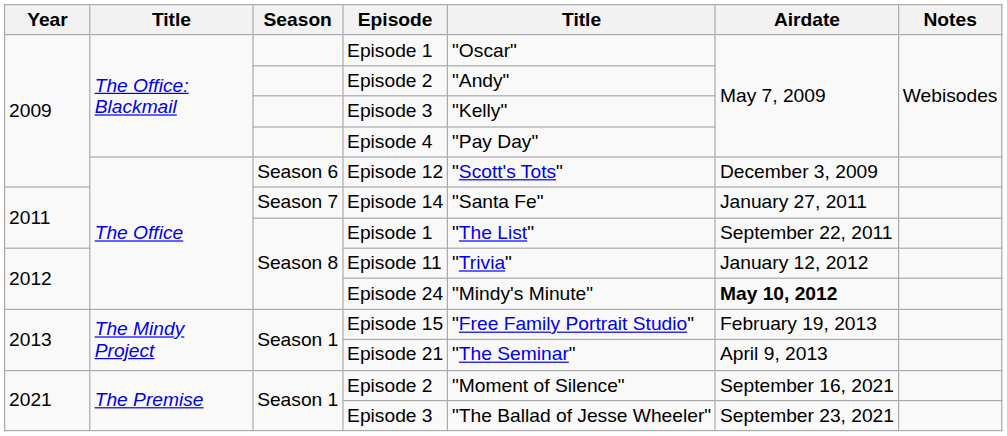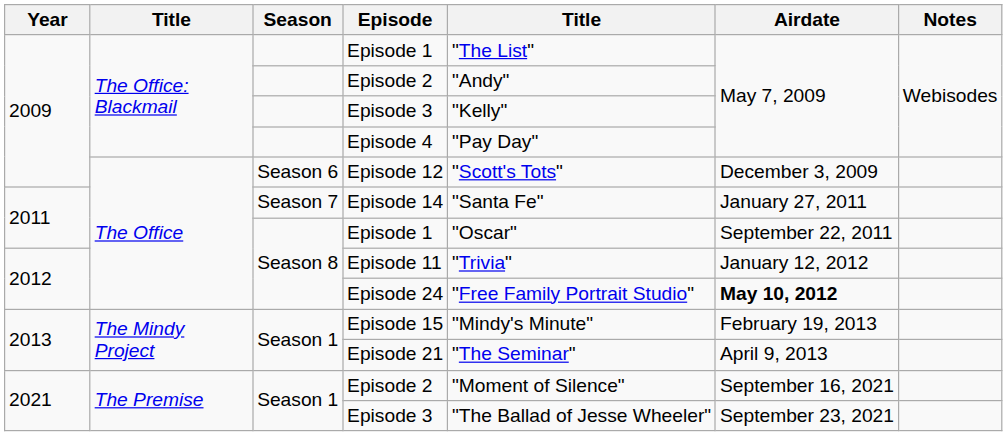2009 / Episode 1 | column 5: "Oscar" -> "The List"
2011 / Episode 1 | column 5: "The List" -> "Oscar"
Episode 24 | column 5: "Mindy's Minute" -> "Free Family Portrait Studio"
Episode 15 | column 5: "Free Family Portrait Studio" -> "Mindy's Minute"
